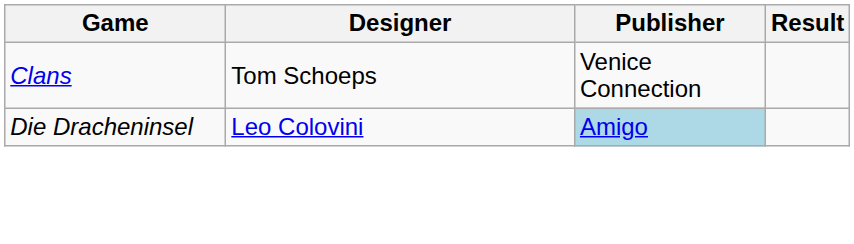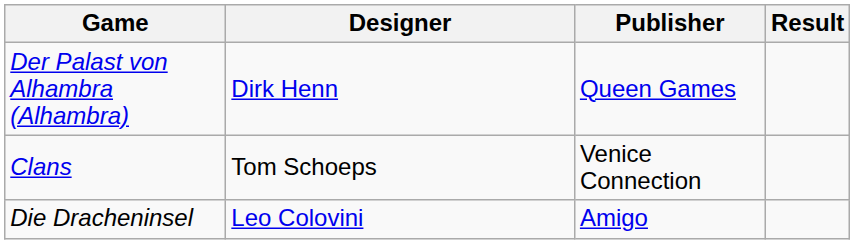+ row: Der Palast von Alhambra (Alhambra) | Dirk Henn | Queen Games
Die Dracheninsel | Publisher: lightblue background -> no background
